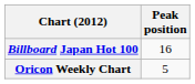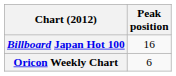Oricon Weekly Chart | Peak position: 5 -> 6
